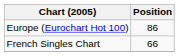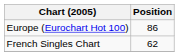French Singles Chart | Position: 66 -> 62
